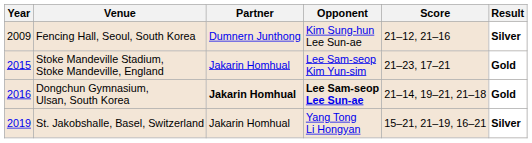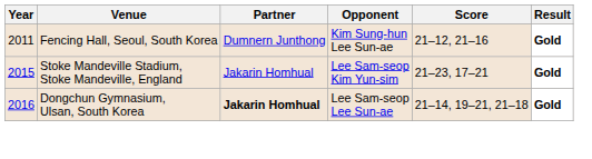Fencing Hall, Seoul, South Korea | Year: 2009 -> 2011
Fencing Hall, Seoul, South Korea | Result: Silver -> Gold
Dongchun Gymnasium, Ulsan, South Korea | Opponent: bold -> normal
- row: 2019 | St. Jakobshalle, Basel, Switzerland | Jakarin Homhual | Yang Tong Li Hongyan | 15–21, 21–19, 16–21 | Silver
